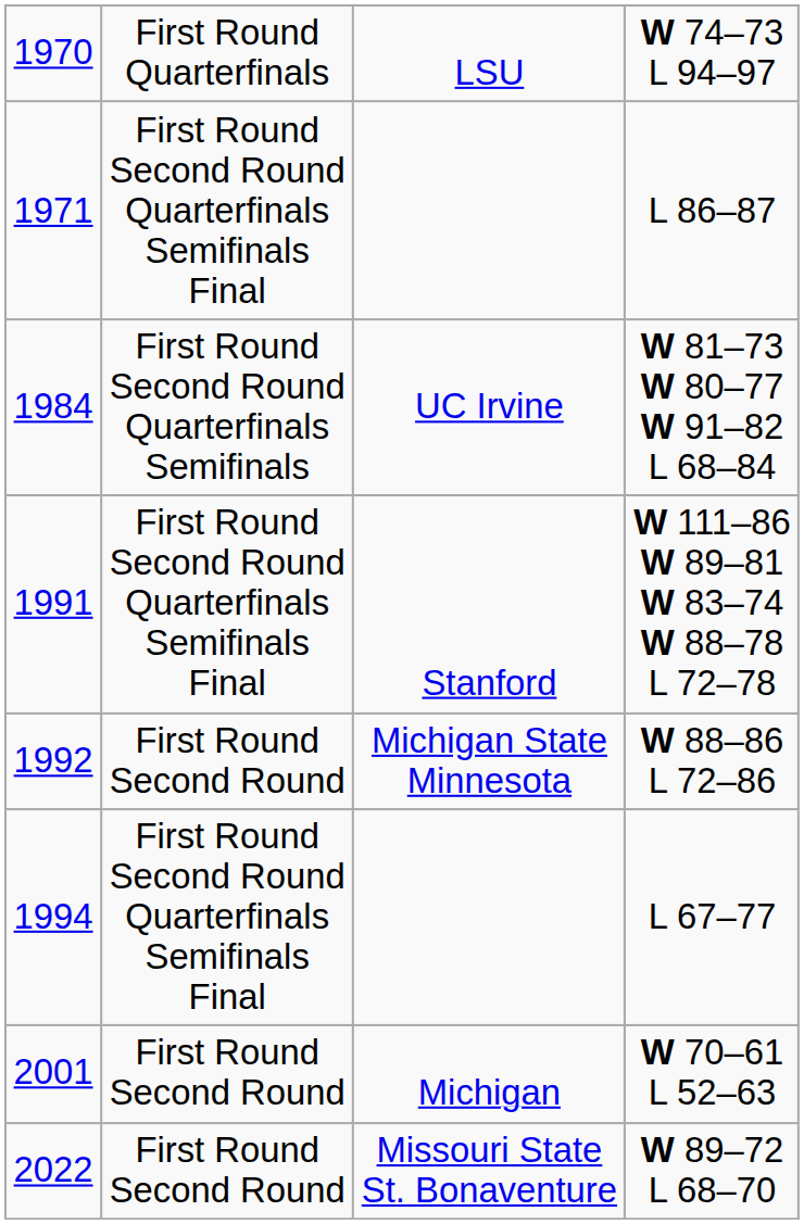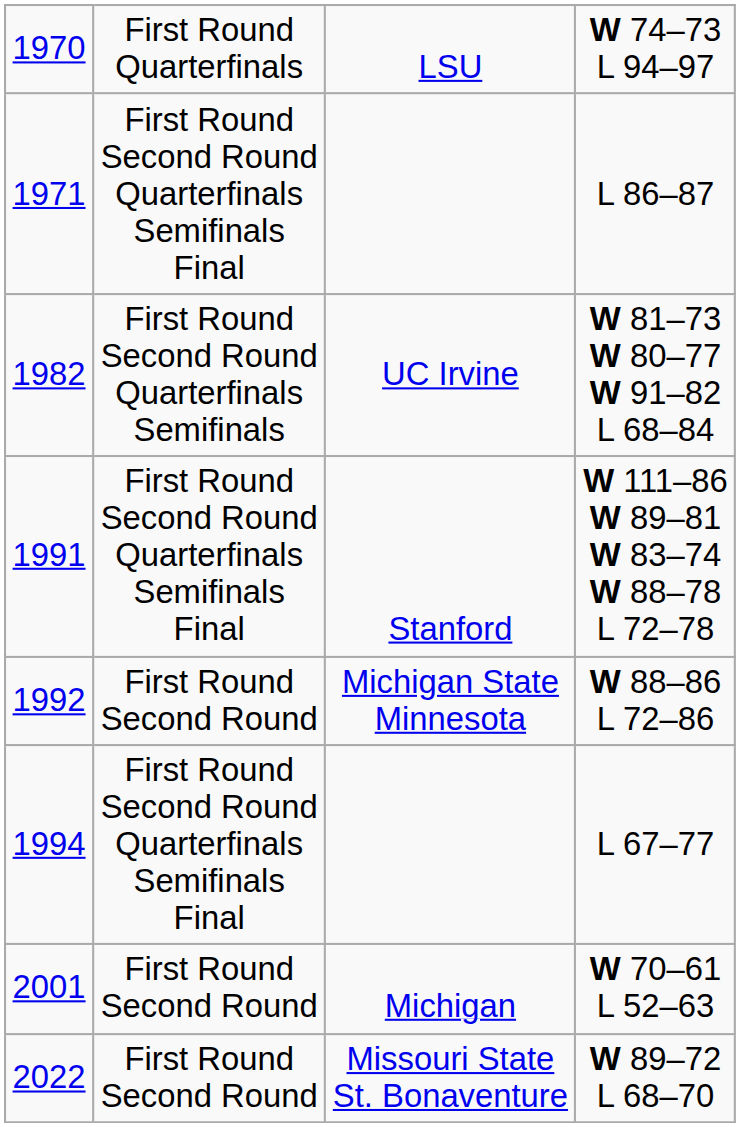W 81–73 W 80–77 W 91–82 L 68–84 | column 1: 1984 -> 1982
